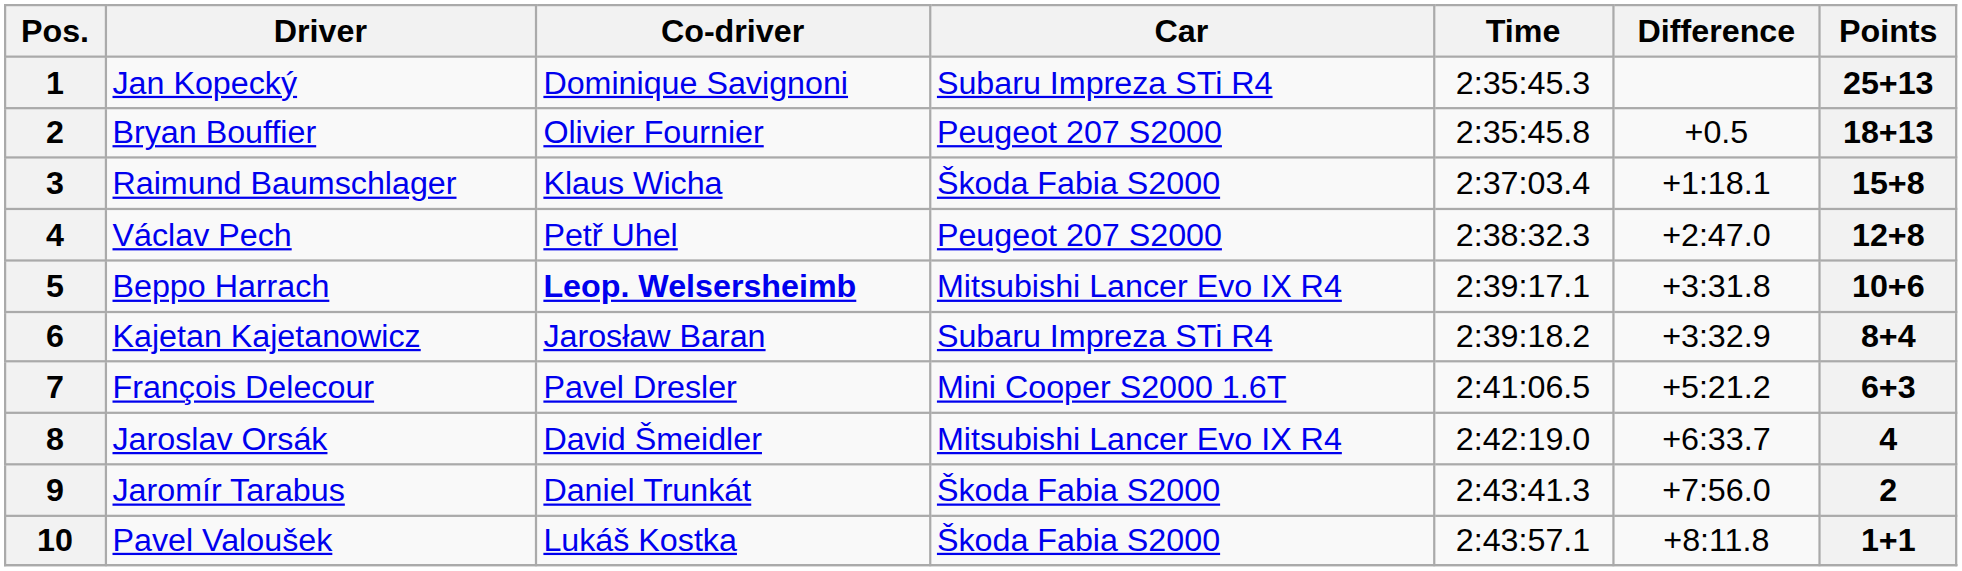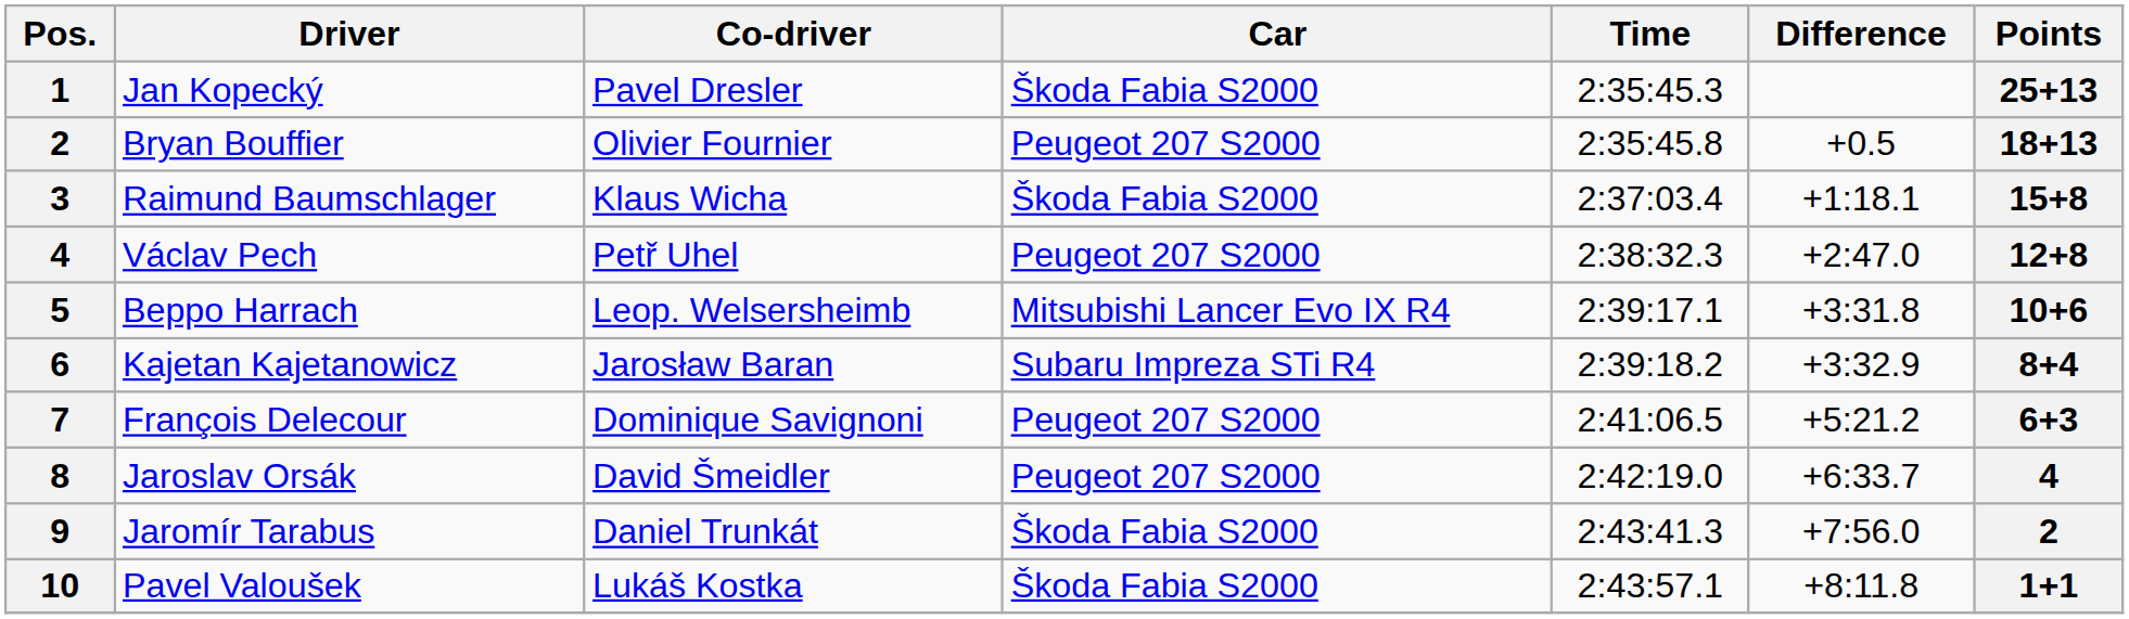Jan Kopecký | Co-driver: Dominique Savignoni -> Pavel Dresler
Jan Kopecký | Car: Subaru Impreza STi R4 -> Škoda Fabia S2000
Beppo Harrach | Co-driver: bold -> normal
François Delecour | Co-driver: Pavel Dresler -> Dominique Savignoni
François Delecour | Car: Mini Cooper S2000 1.6T -> Peugeot 207 S2000
Jaroslav Orsák | Car: Mitsubishi Lancer Evo IX R4 -> Peugeot 207 S2000
